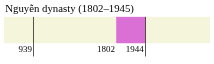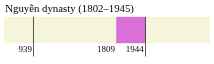939 | column 2: 1802 -> 1809
